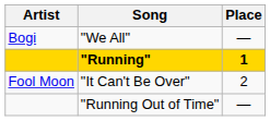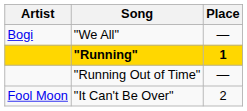rows swapped: "It Can't Be Over" <-> "Running Out of Time"
